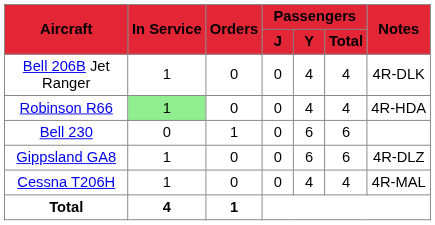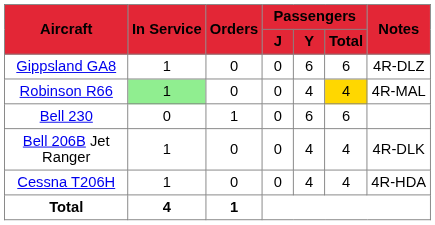rows swapped: Bell 206B Jet Ranger <-> Gippsland GA8
Robinson R66 | Passengers / Total: no background -> gold background
Robinson R66 | Notes: 4R-HDA -> 4R-MAL
Cessna T206H | Notes: 4R-MAL -> 4R-HDA
